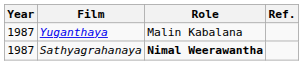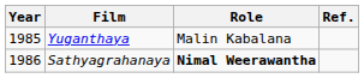Yuganthaya | Year: 1987 -> 1985
Sathyagrahanaya | Year: 1987 -> 1986
